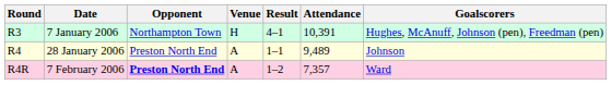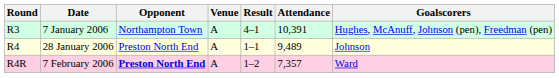7 January 2006 | Venue: H -> A
